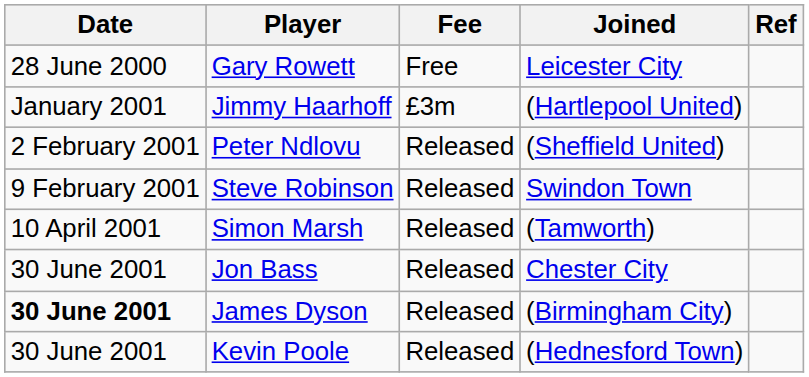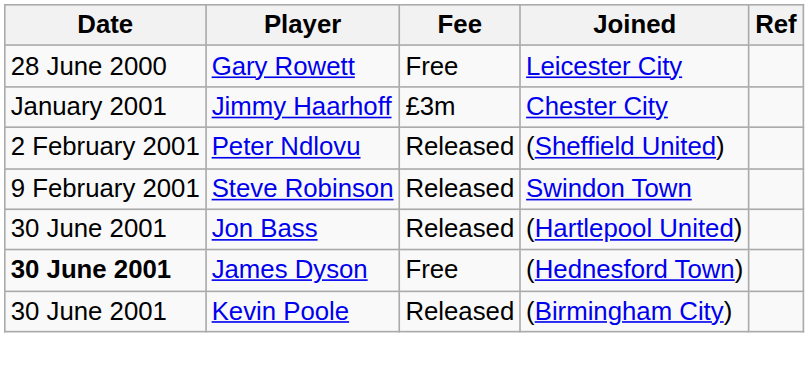Jimmy Haarhoff | Joined: (Hartlepool United) -> Chester City
- row: 10 April 2001 | Simon Marsh | Released | (Tamworth)
Jon Bass | Joined: Chester City -> (Hartlepool United)
James Dyson | Fee: Released -> Free
James Dyson | Joined: (Birmingham City) -> (Hednesford Town)
Kevin Poole | Joined: (Hednesford Town) -> (Birmingham City)
